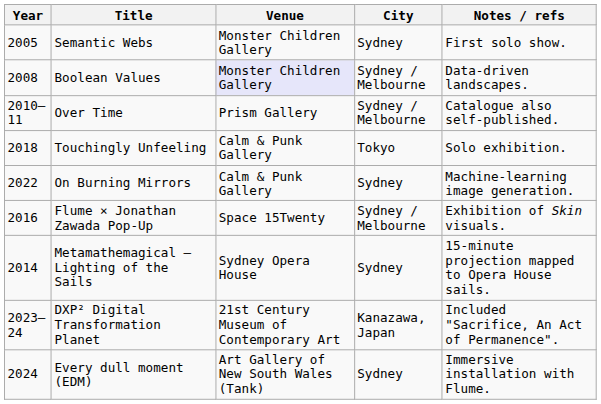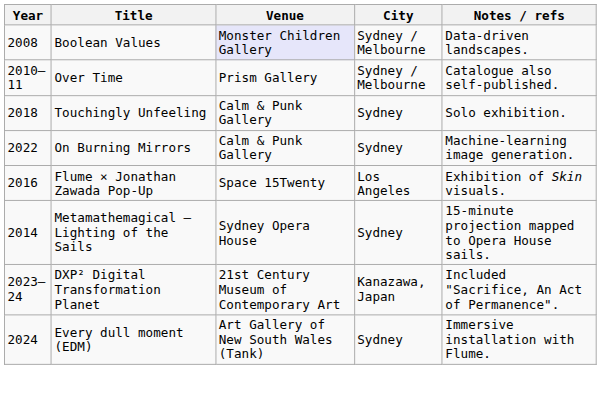- row: 2005 | Semantic Webs | Monster Children Gallery | Sydney | First solo show.
Touchingly Unfeeling | City: Tokyo -> Sydney
Flume × Jonathan Zawada Pop-Up | City: Sydney / Melbourne -> Los Angeles
